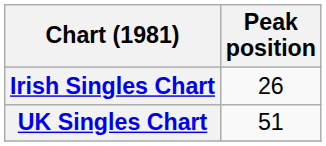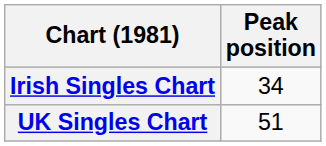Irish Singles Chart | Peak position: 26 -> 34
